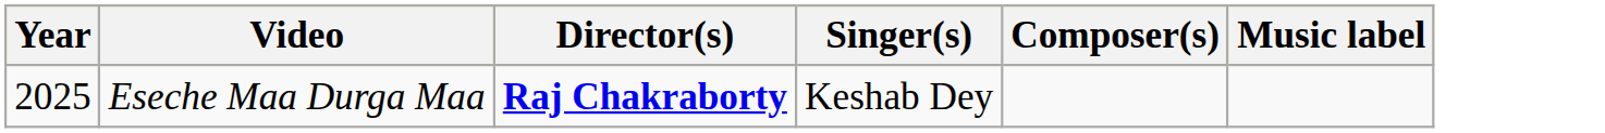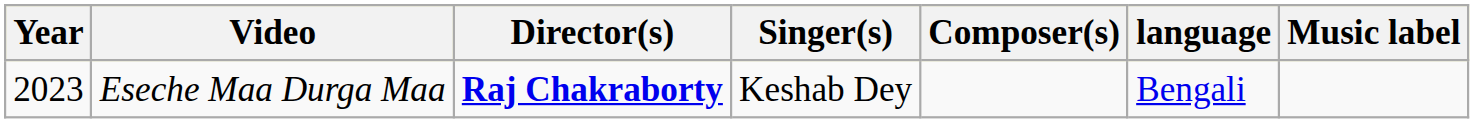+ column: language | Bengali
Eseche Maa Durga Maa | Year: 2025 -> 2023
